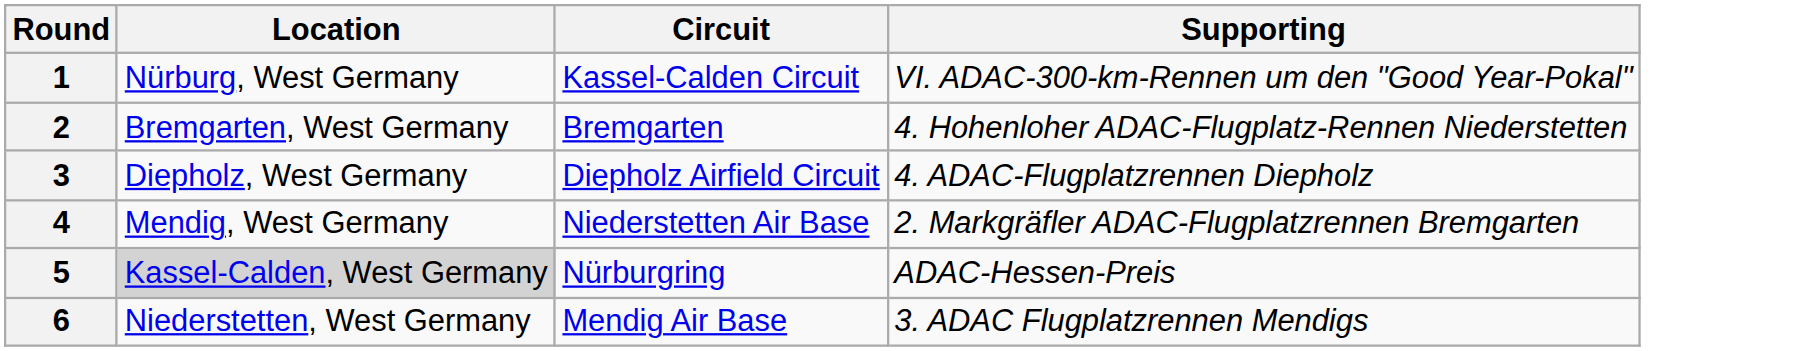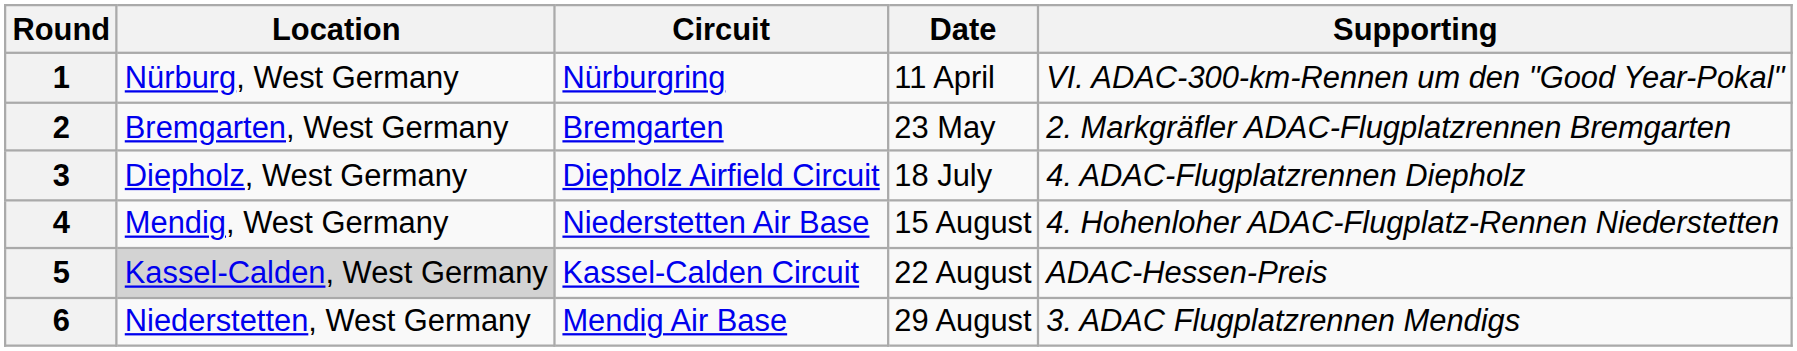+ column: Date | 11 April | 23 May | 18 July | 15 August | 22 August | 29 August
1 | Circuit: Kassel-Calden Circuit -> Nürburgring
2 | Supporting: 4. Hohenloher ADAC-Flugplatz-Rennen Niederstetten -> 2. Markgräfler ADAC-Flugplatzrennen Bremgarten
4 | Supporting: 2. Markgräfler ADAC-Flugplatzrennen Bremgarten -> 4. Hohenloher ADAC-Flugplatz-Rennen Niederstetten
5 | Circuit: Nürburgring -> Kassel-Calden Circuit
